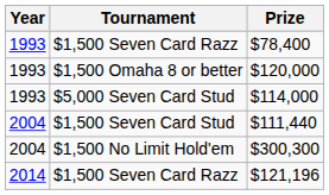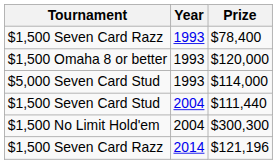columns swapped: Year <-> Tournament
